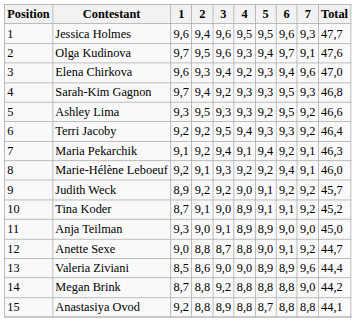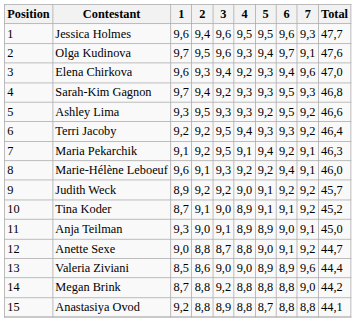Maria Pekarchik | 3: 9,4 -> 9,5
Marie-Hélène Leboeuf | 1: 9,2 -> 9,6
Anja Teilman | 7: 9,0 -> 9,1
